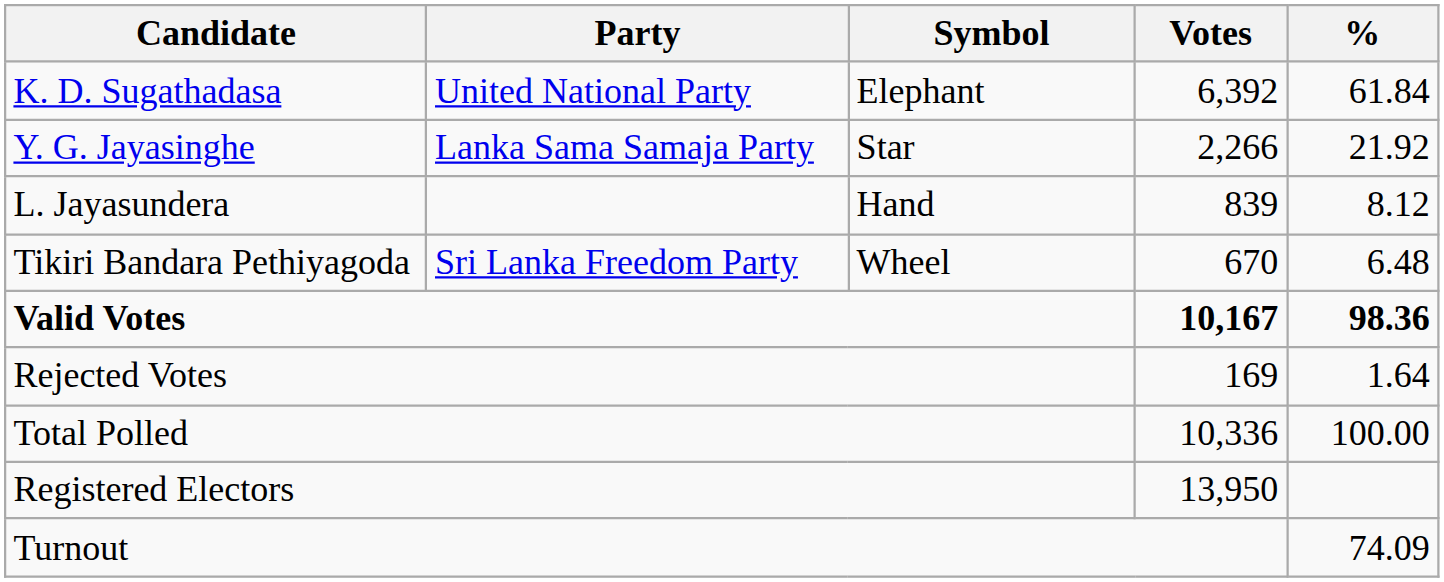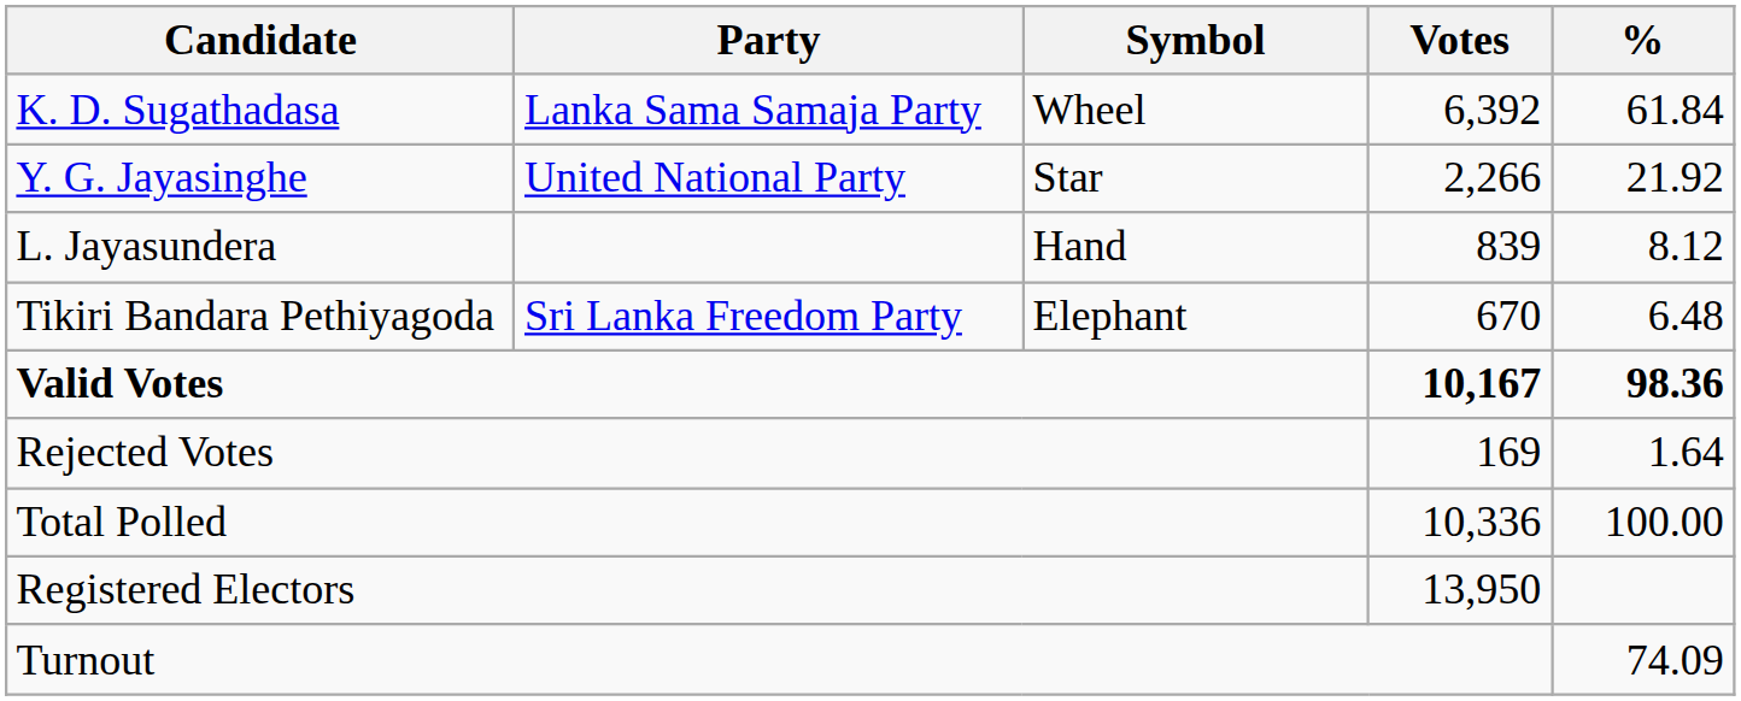K. D. Sugathadasa | Party: United National Party -> Lanka Sama Samaja Party
K. D. Sugathadasa | Symbol: Elephant -> Wheel
Y. G. Jayasinghe | Party: Lanka Sama Samaja Party -> United National Party
Tikiri Bandara Pethiyagoda | Symbol: Wheel -> Elephant
